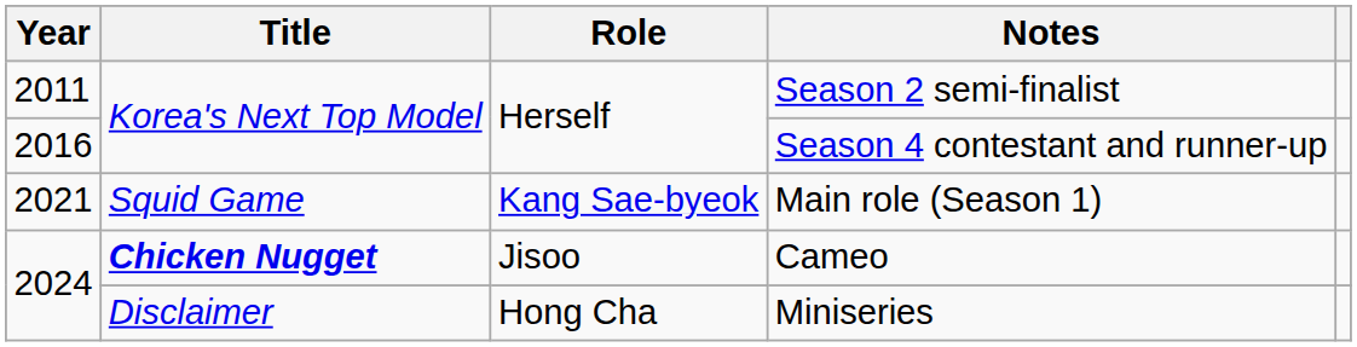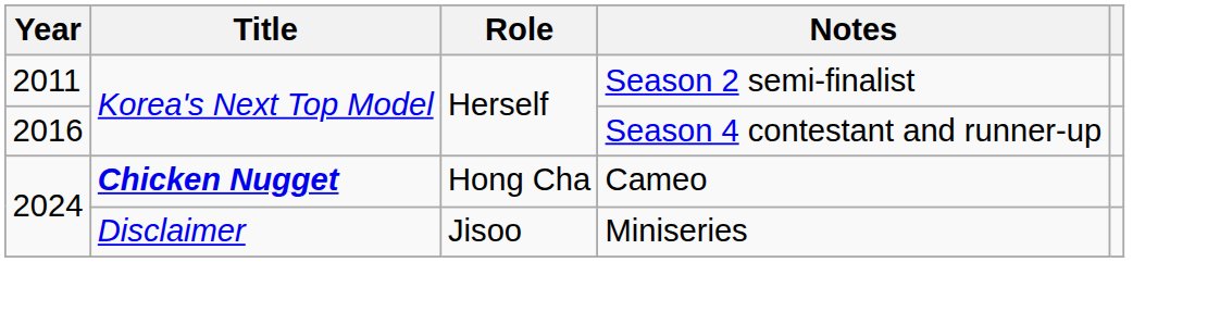- row: 2021 | Squid Game | Kang Sae-byeok | Main role (Season 1)
Cameo | Role: Jisoo -> Hong Cha
Miniseries | Role: Hong Cha -> Jisoo
